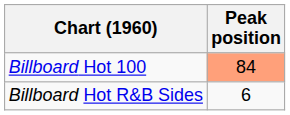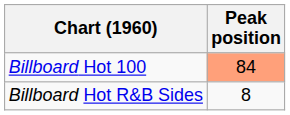Billboard Hot R&B Sides | Peak position: 6 -> 8
